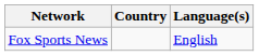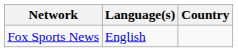columns swapped: Country <-> Language(s)
